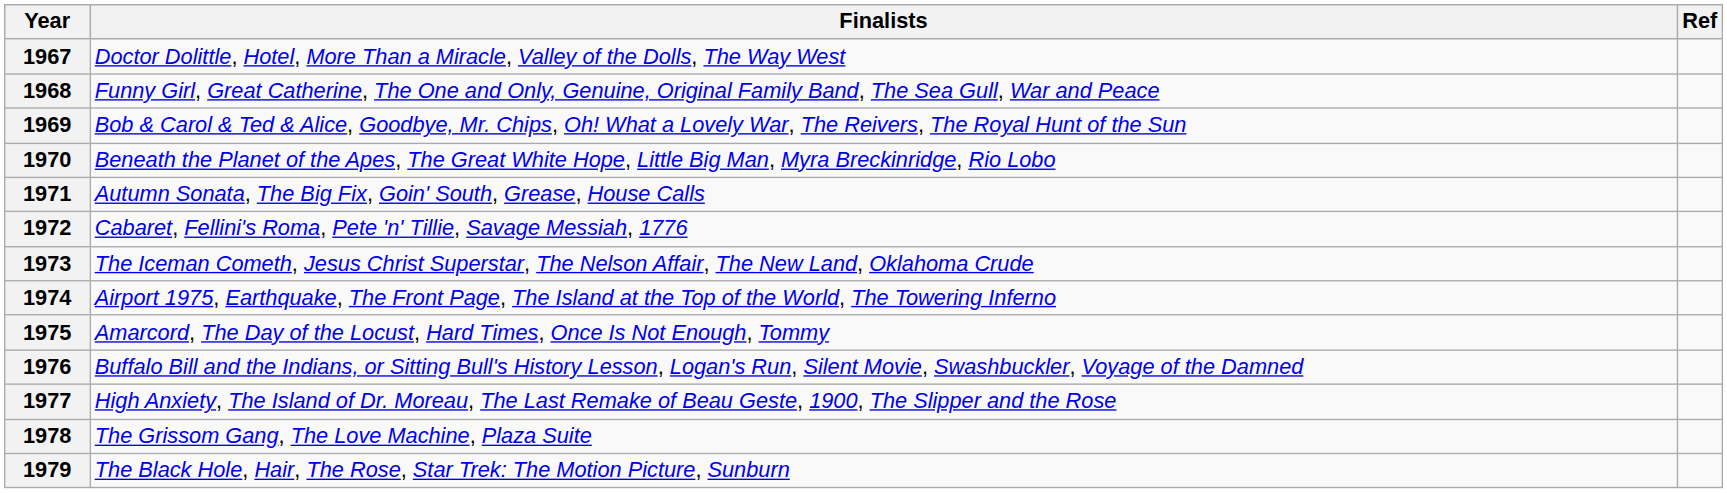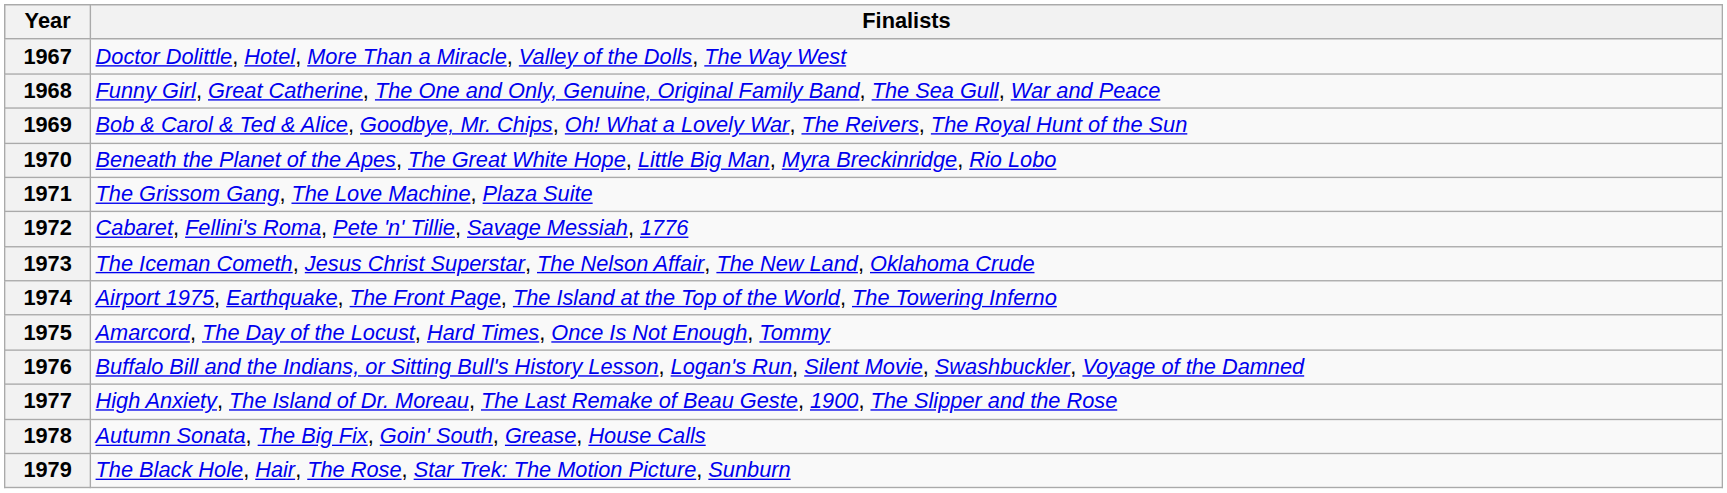- column: Ref
1971 | Finalists: Autumn Sonata, The Big Fix, Goin' South, Grease, House Calls -> The Grissom Gang, The Love Machine, Plaza Suite
1978 | Finalists: The Grissom Gang, The Love Machine, Plaza Suite -> Autumn Sonata, The Big Fix, Goin' South, Grease, House Calls
